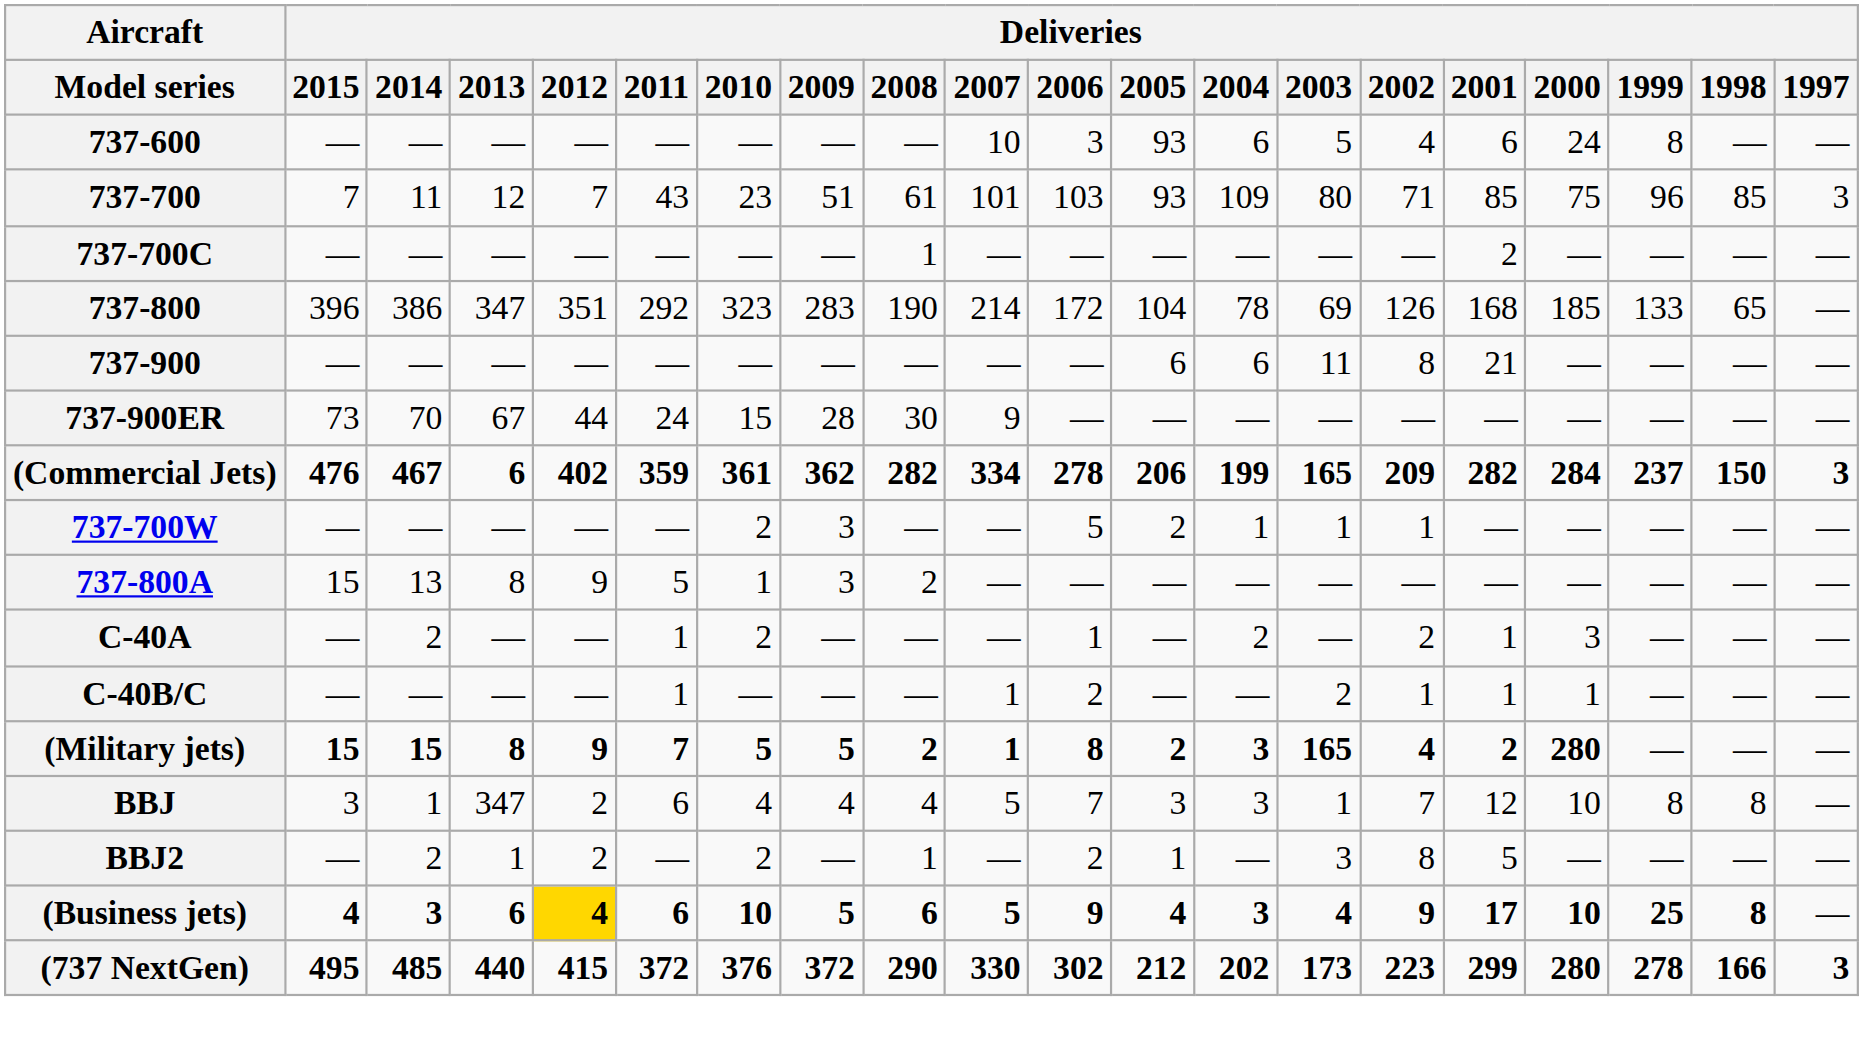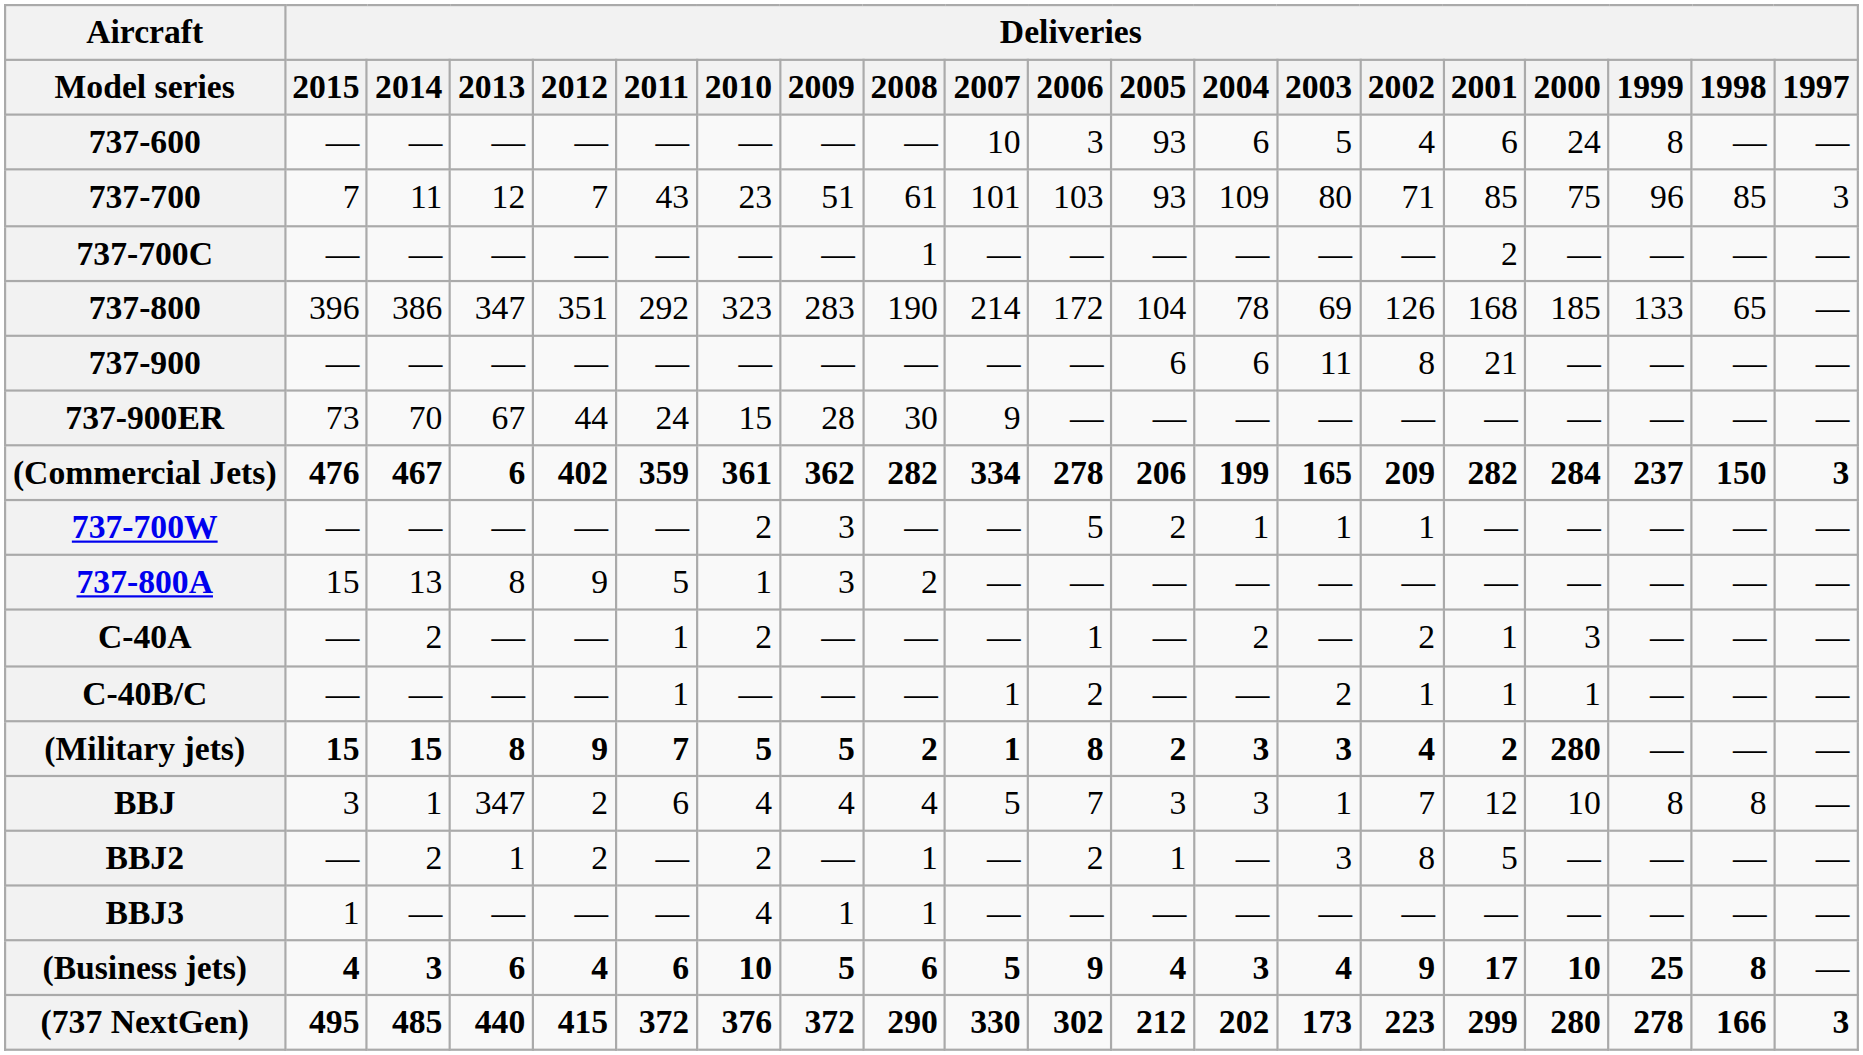(Military jets) | Deliveries / 2003: 165 -> 3
+ row: BBJ3 | 1 | — | — | — | — | 4 | 1 | 1 | — | — | — | — | — | — | — | — | — | — | —
(Business jets) | Deliveries / 2012: gold background -> no background
